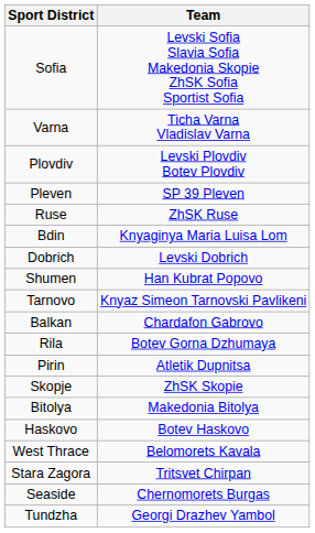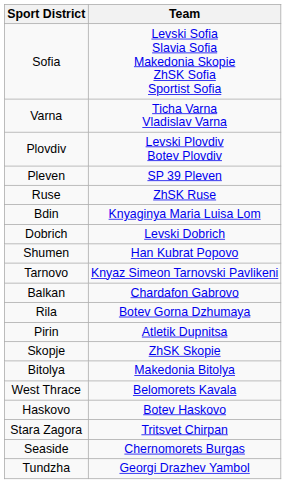rows swapped: West Thrace <-> Haskovo
